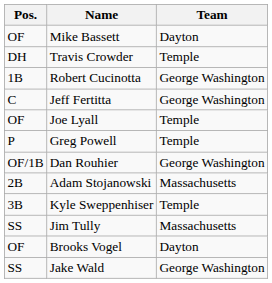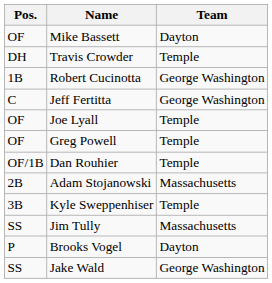Greg Powell | Pos.: P -> OF
Dan Rouhier | Team: George Washington -> Temple
Brooks Vogel | Pos.: OF -> P
